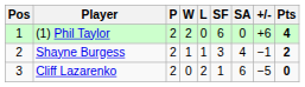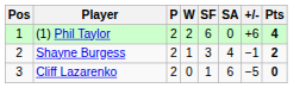- column: L | 0 | 1 | 2
